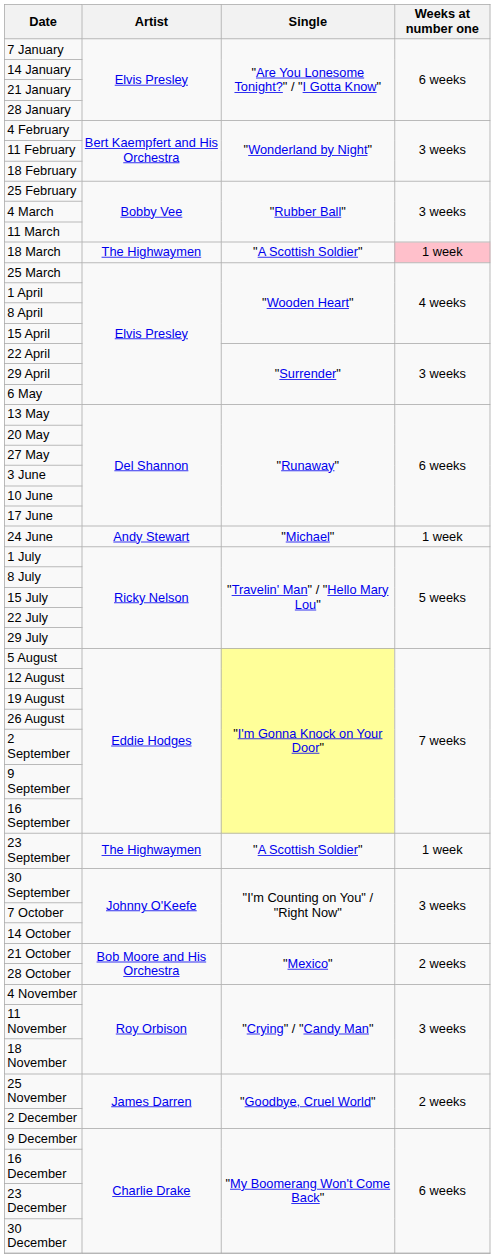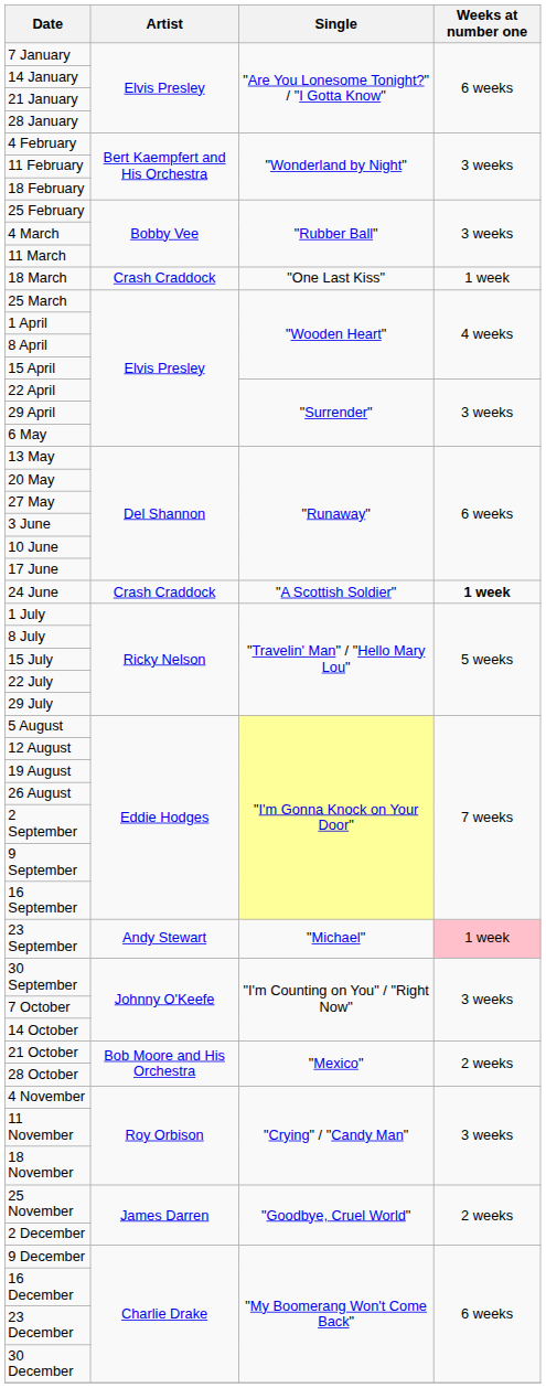18 March | Artist: The Highwaymen -> Crash Craddock
18 March | Single: "A Scottish Soldier" -> "One Last Kiss"
18 March | Weeks at number one: pink background -> no background
24 June | Artist: Andy Stewart -> Crash Craddock
24 June | Single: "Michael" -> "A Scottish Soldier"
24 June | Weeks at number one: normal -> bold
23 September | Artist: The Highwaymen -> Andy Stewart
23 September | Single: "A Scottish Soldier" -> "Michael"
23 September | Weeks at number one: no background -> pink background
